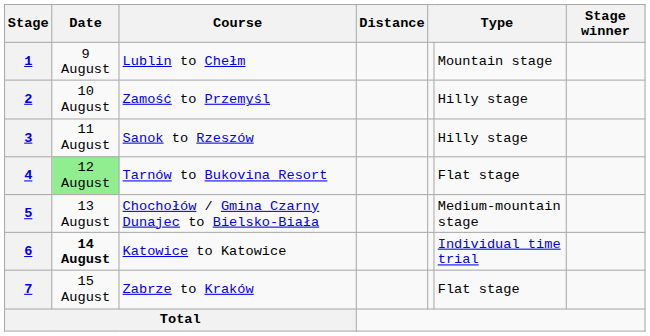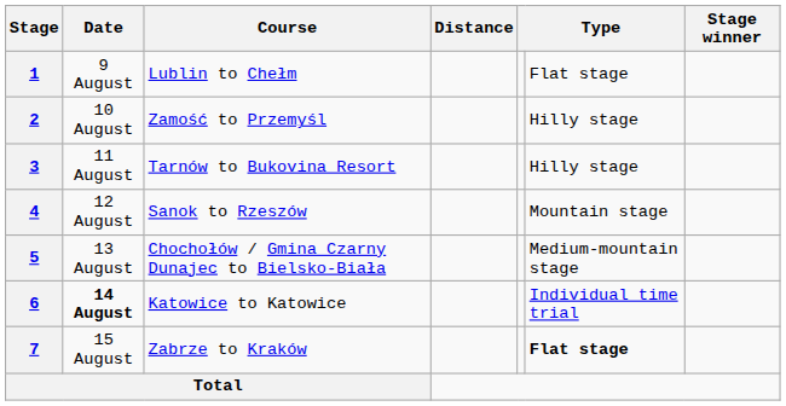1 | column 6: Mountain stage -> Flat stage
3 | Course: Sanok to Rzeszów -> Tarnów to Bukovina Resort
4 | Date: lightgreen background -> no background
4 | Course: Tarnów to Bukovina Resort -> Sanok to Rzeszów
4 | column 6: Flat stage -> Mountain stage
7 | column 6: normal -> bold
